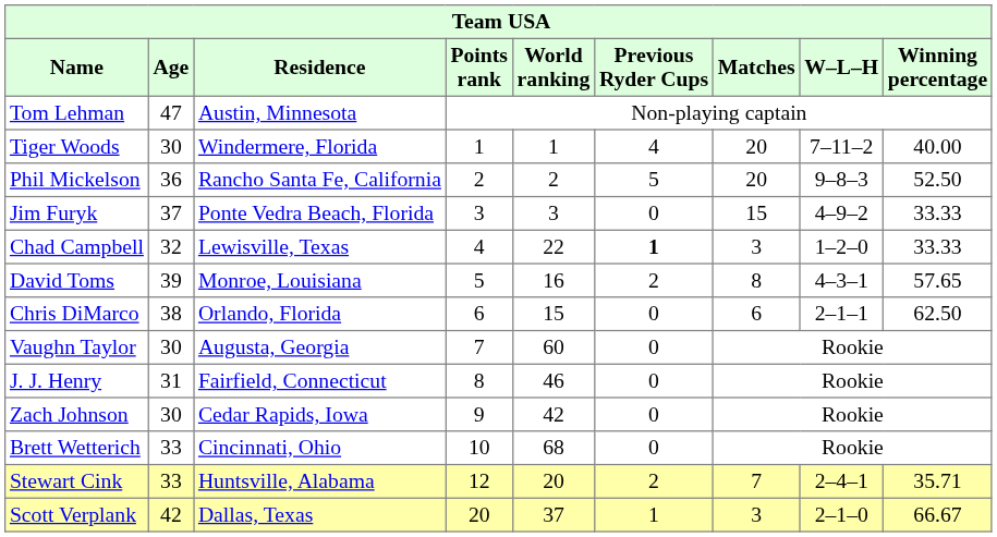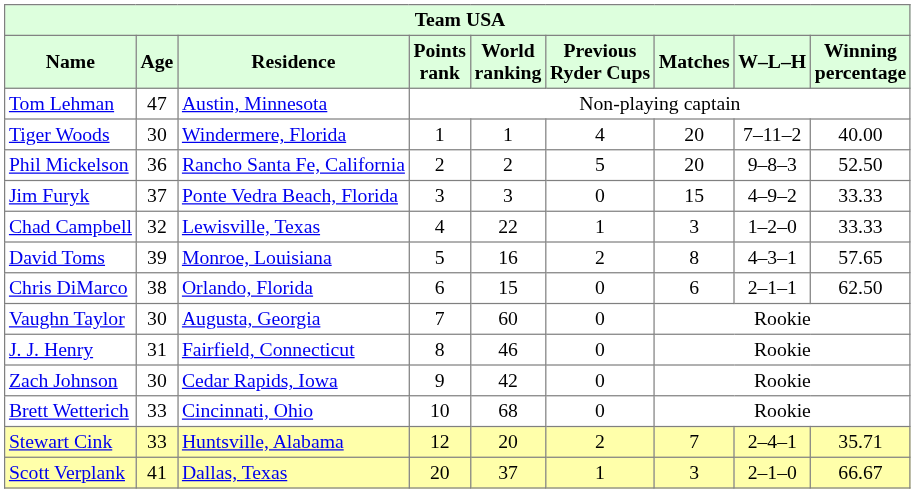Chad Campbell | Previous Ryder Cups: bold -> normal
Scott Verplank | Age: 42 -> 41
